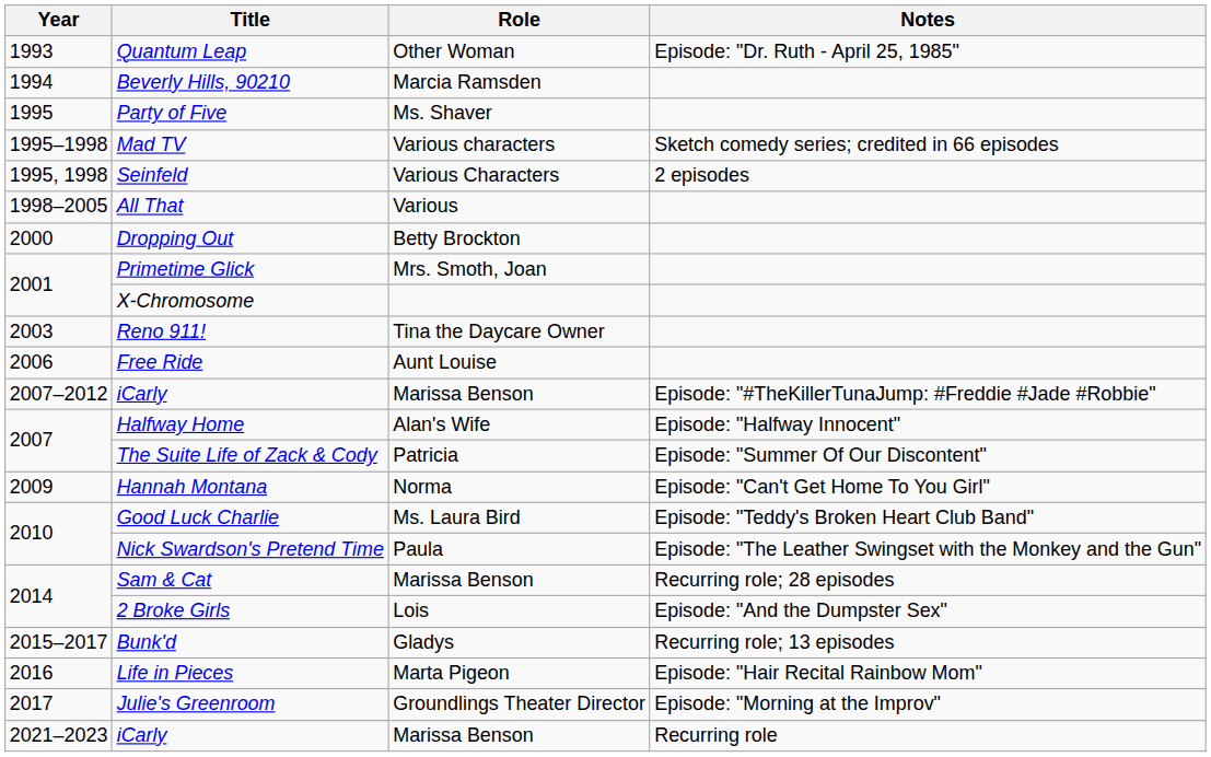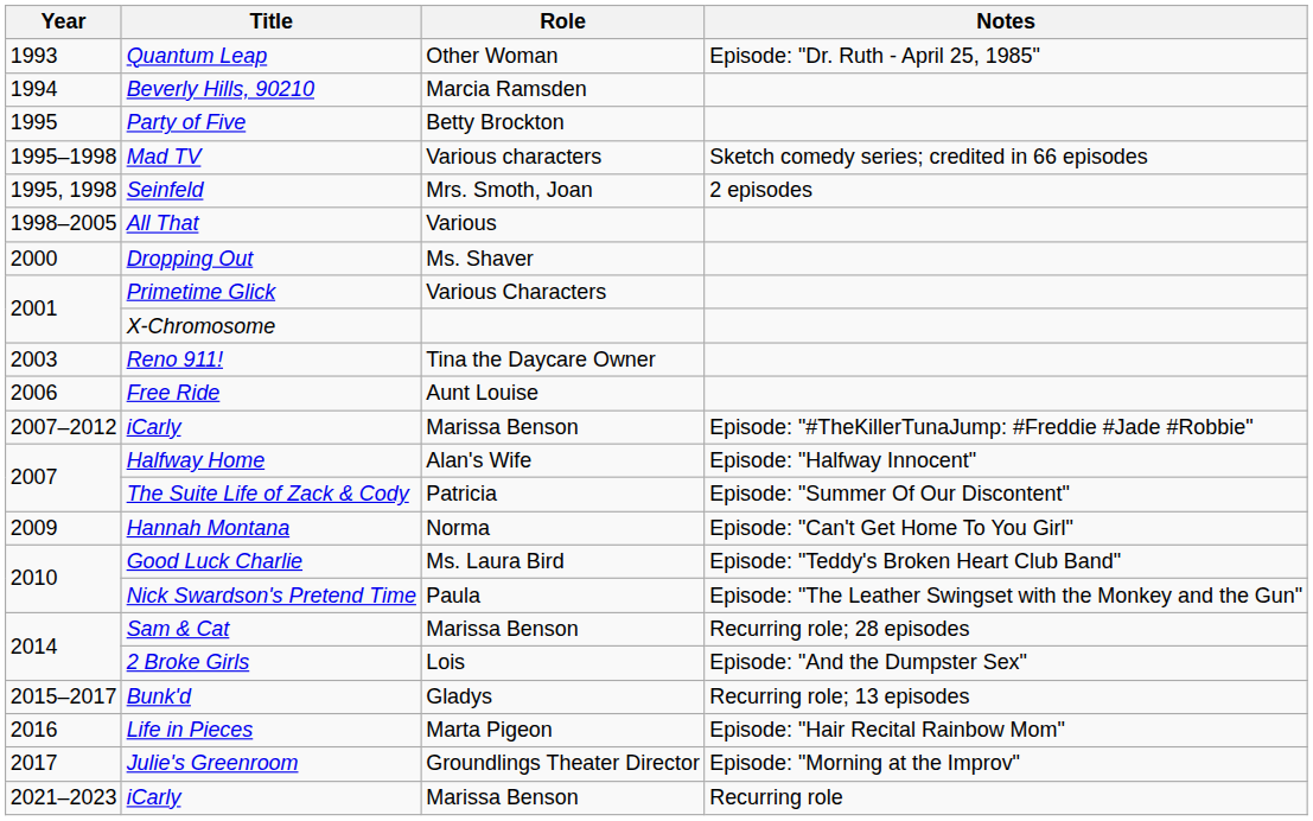Party of Five | Role: Ms. Shaver -> Betty Brockton
Seinfeld | Role: Various Characters -> Mrs. Smoth, Joan
Dropping Out | Role: Betty Brockton -> Ms. Shaver
Primetime Glick | Role: Mrs. Smoth, Joan -> Various Characters
